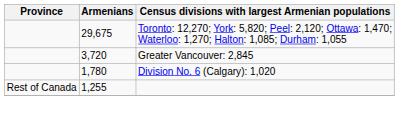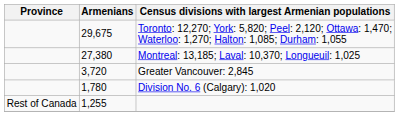+ row: 27,380 | Montreal: 13,185; Laval: 10,370; Longueuil: 1,025
